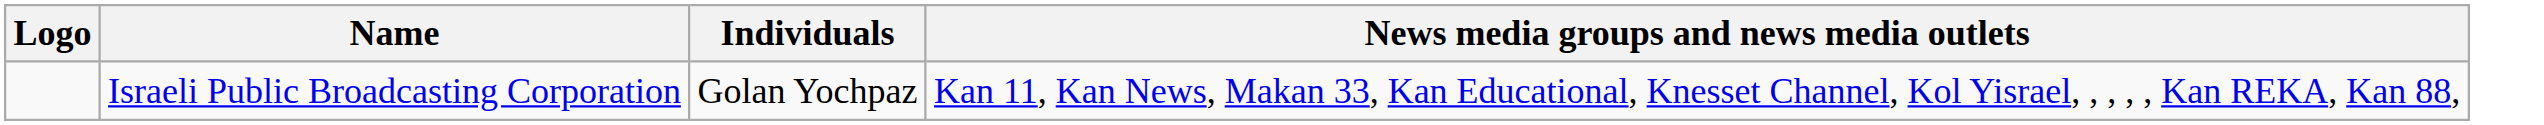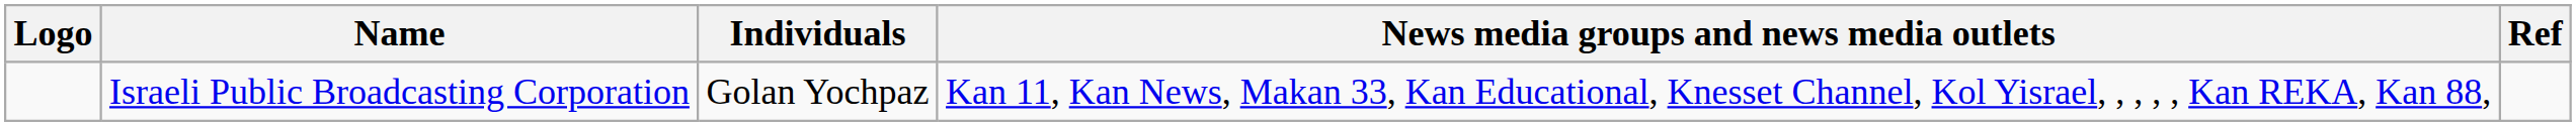+ column: Ref
